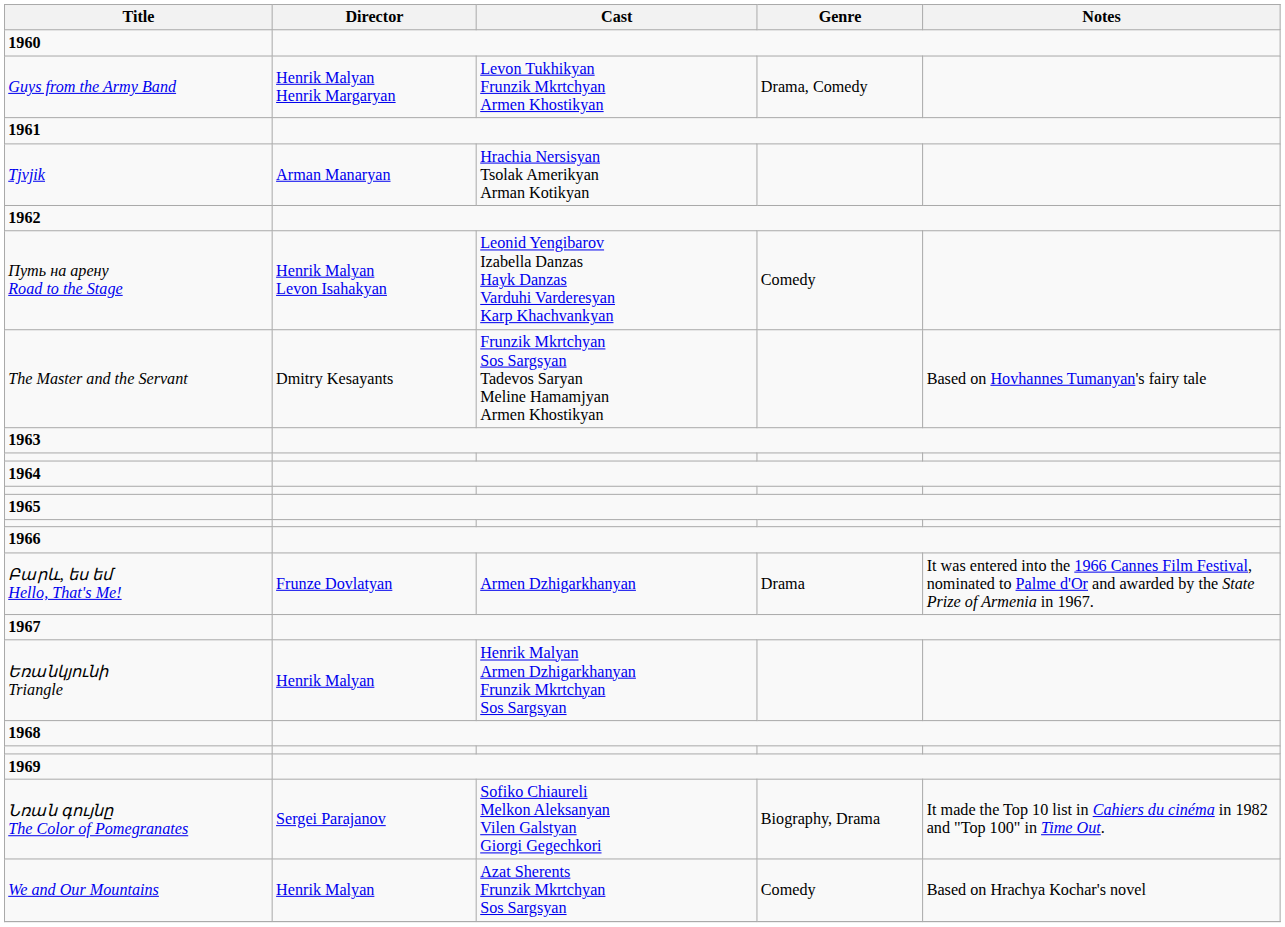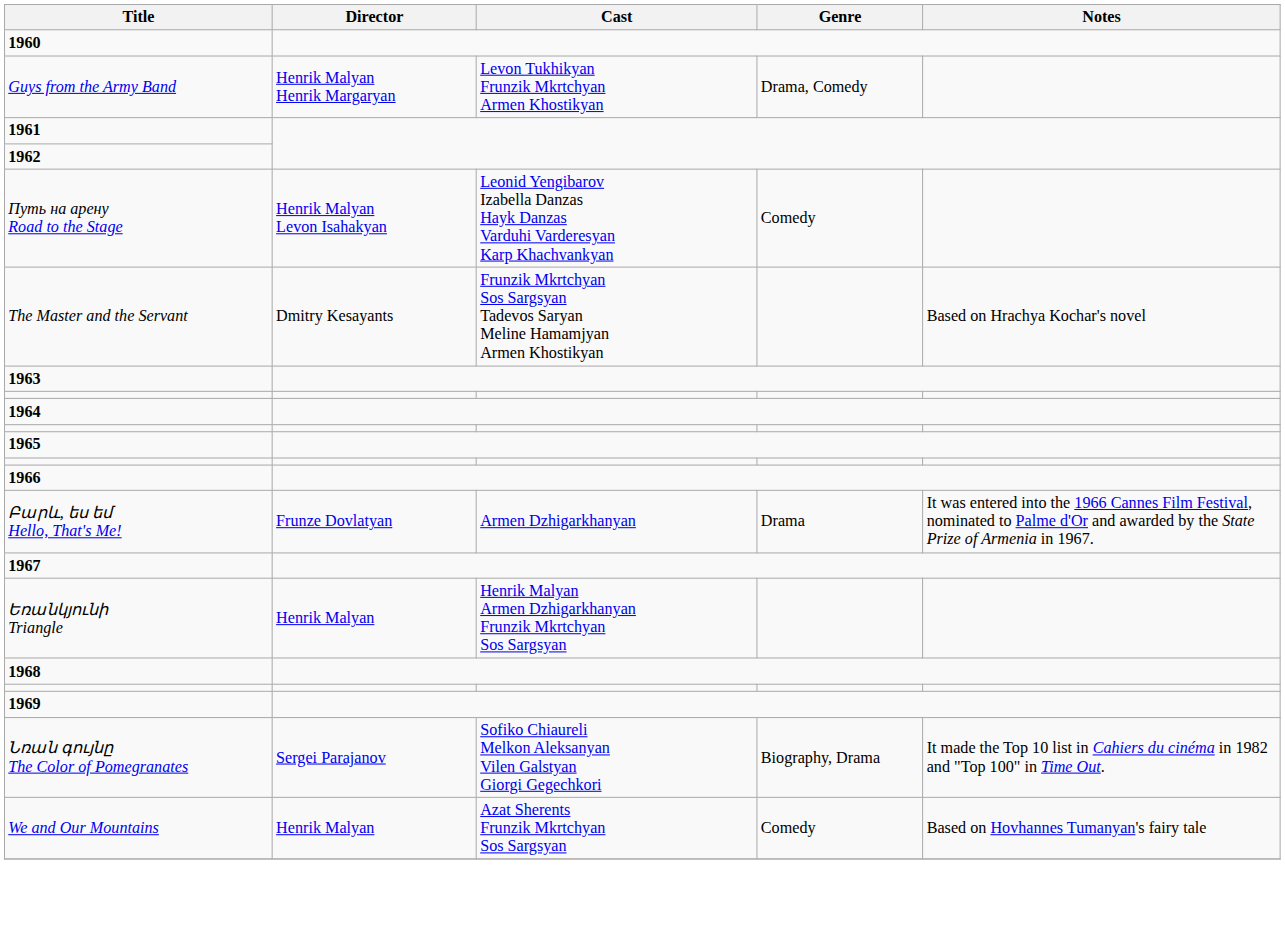- row: Tjvjik | Arman Manaryan | Hrachia Nersisyan Tsolak Amerikyan Arman Kotikyan
The Master and the Servant | Notes: Based on Hovhannes Tumanyan's fairy tale -> Based on Hrachya Kochar's novel
We and Our Mountains | Notes: Based on Hrachya Kochar's novel -> Based on Hovhannes Tumanyan's fairy tale
